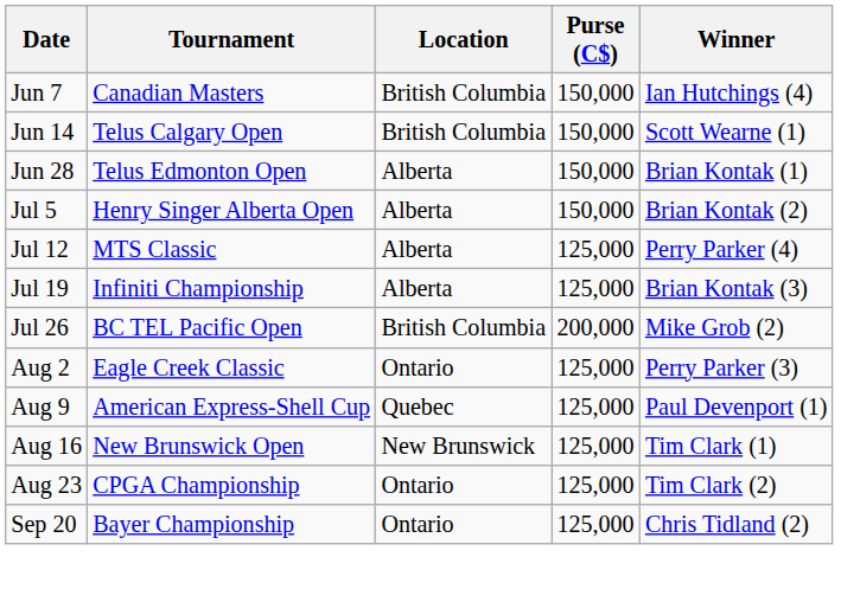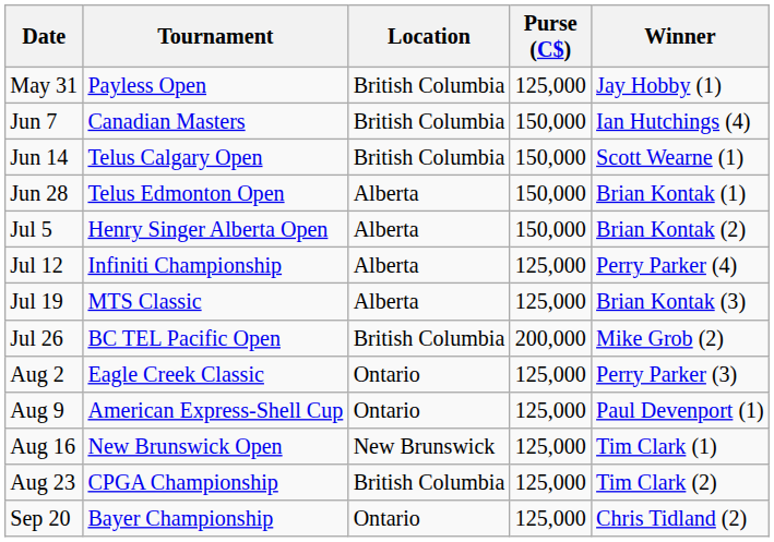+ row: May 31 | Payless Open | British Columbia | 125,000 | Jay Hobby (1)
Jul 12 | Tournament: MTS Classic -> Infiniti Championship
Jul 19 | Tournament: Infiniti Championship -> MTS Classic
Aug 9 | Location: Quebec -> Ontario
Aug 23 | Location: Ontario -> British Columbia
